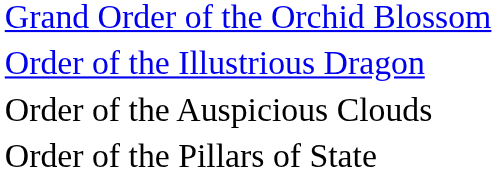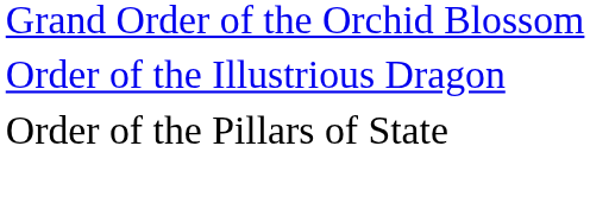- row: Order of the Auspicious Clouds
